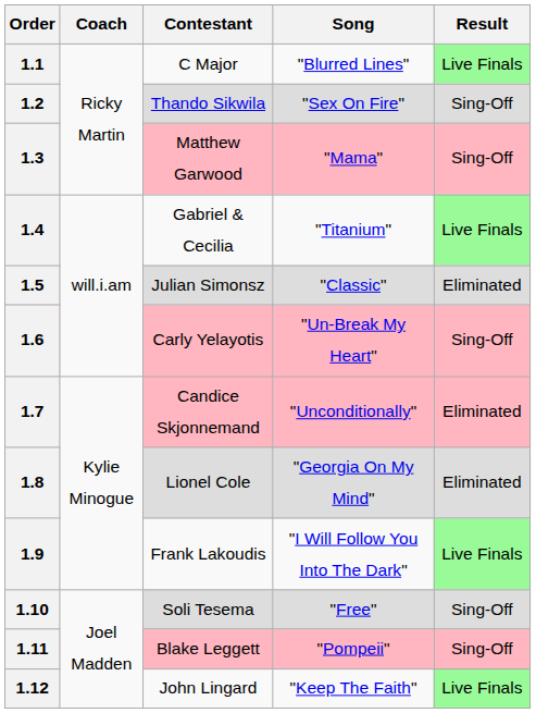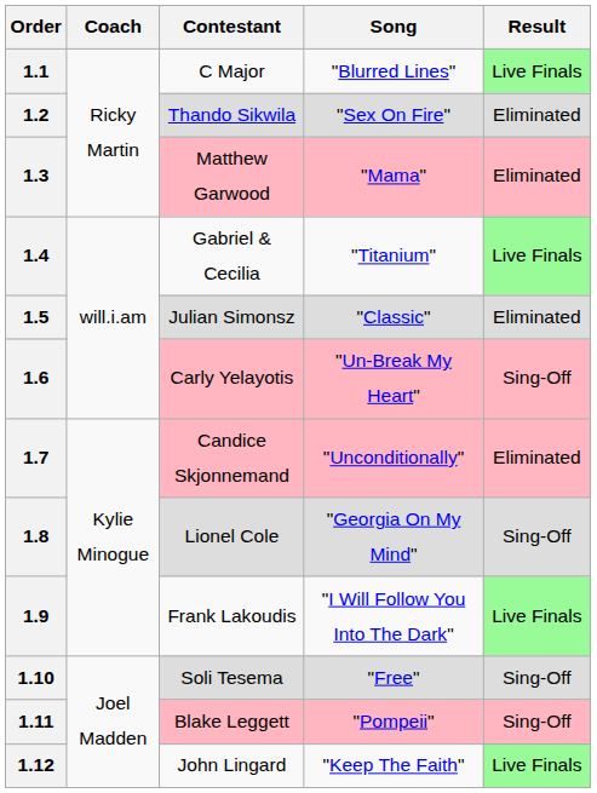1.2 | Result: Sing-Off -> Eliminated
1.3 | Result: Sing-Off -> Eliminated
1.8 | Result: Eliminated -> Sing-Off
